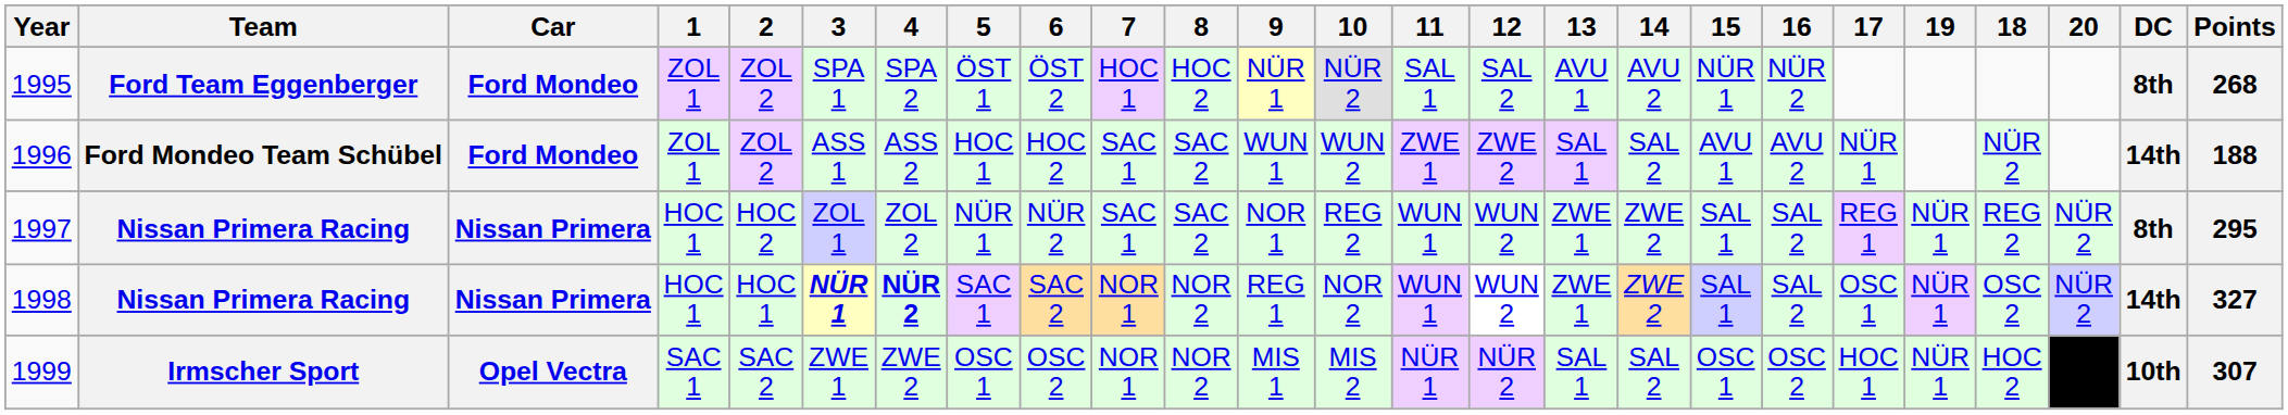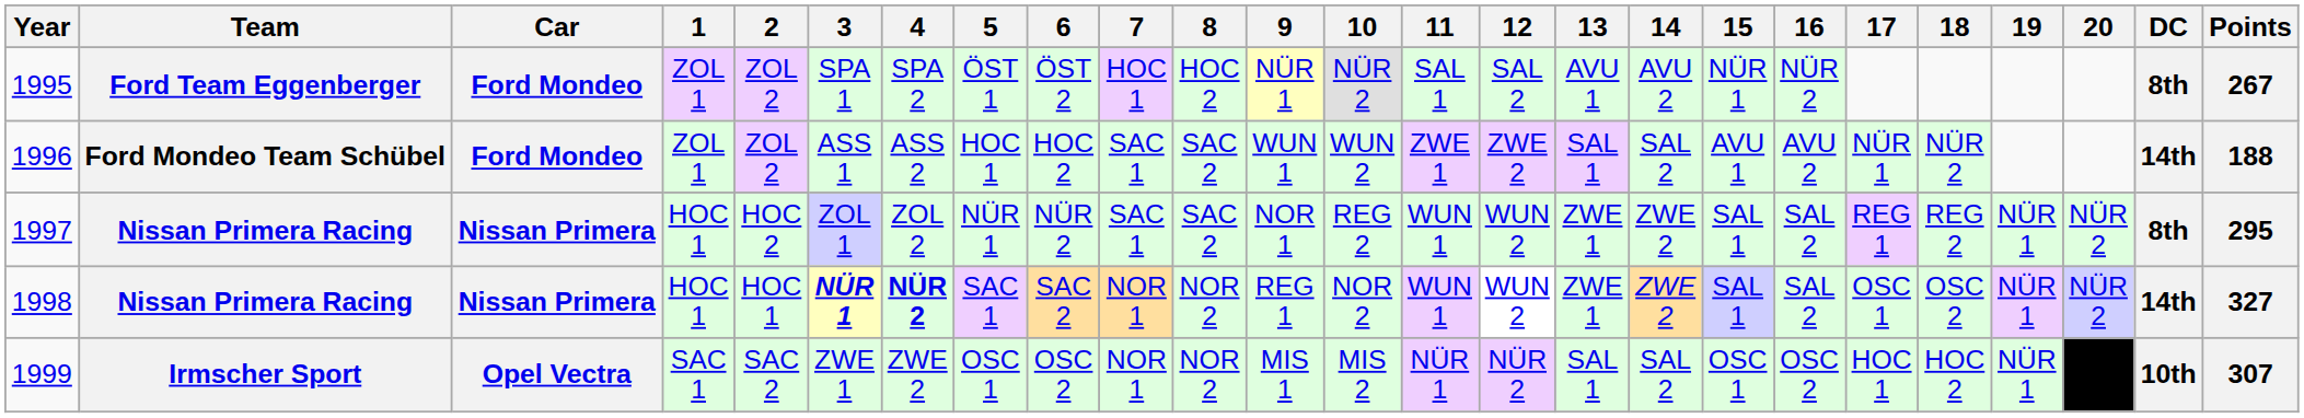columns swapped: 18 <-> 19
1995 | Points: 268 -> 267
